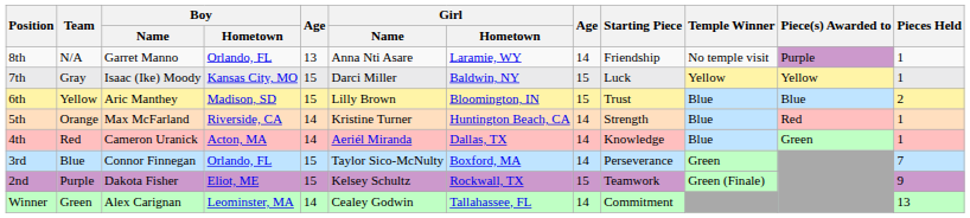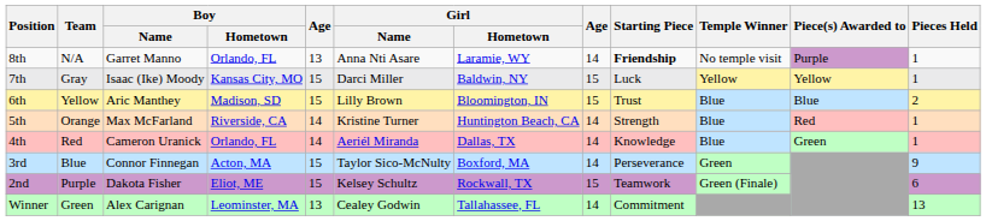8th | Starting Piece: normal -> bold
4th | Boy / Hometown: Acton, MA -> Orlando, FL
3rd | Boy / Hometown: Orlando, FL -> Acton, MA
3rd | Pieces Held: 7 -> 9
2nd | Pieces Held: 9 -> 6
Winner | column 5: 14 -> 13
